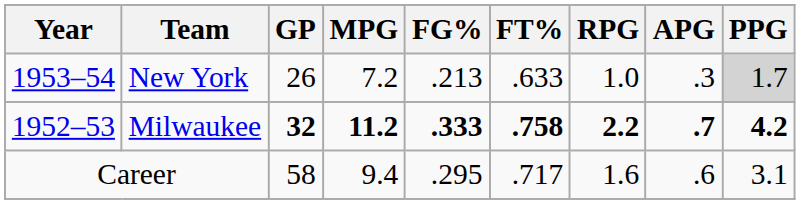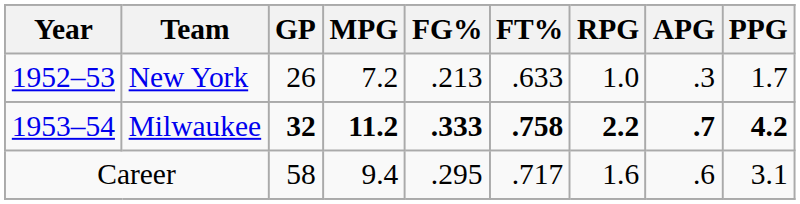New York | Year: 1953–54 -> 1952–53
New York | PPG: lightgrey background -> no background
Milwaukee | Year: 1952–53 -> 1953–54
